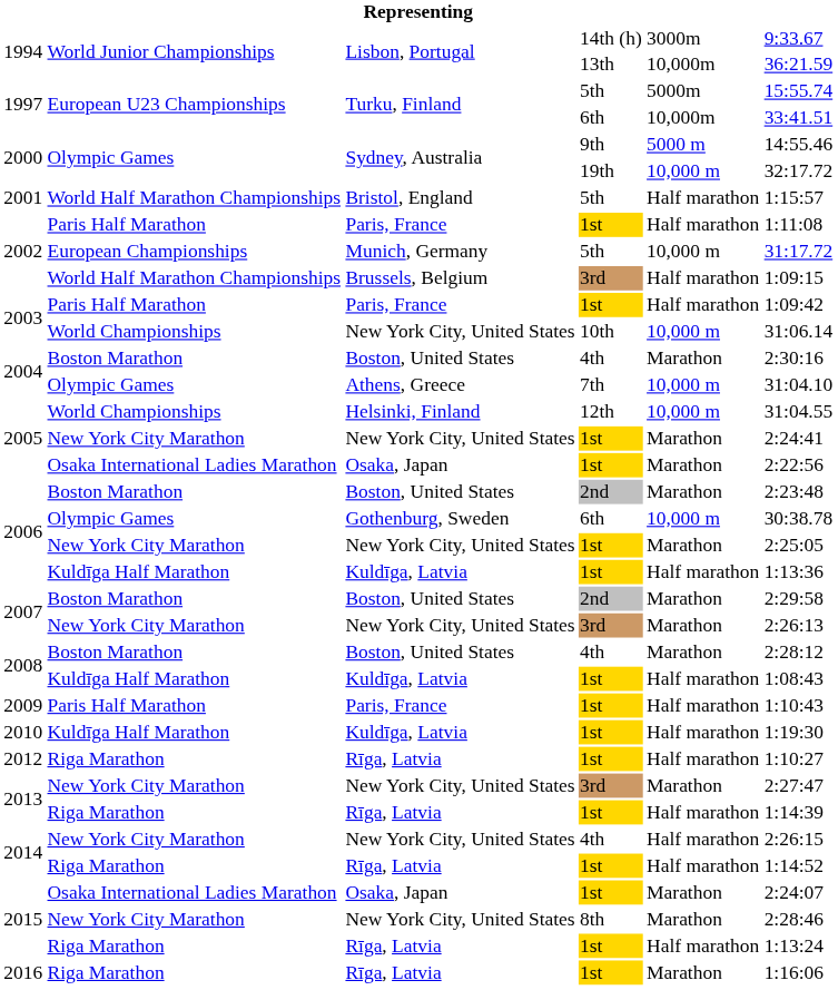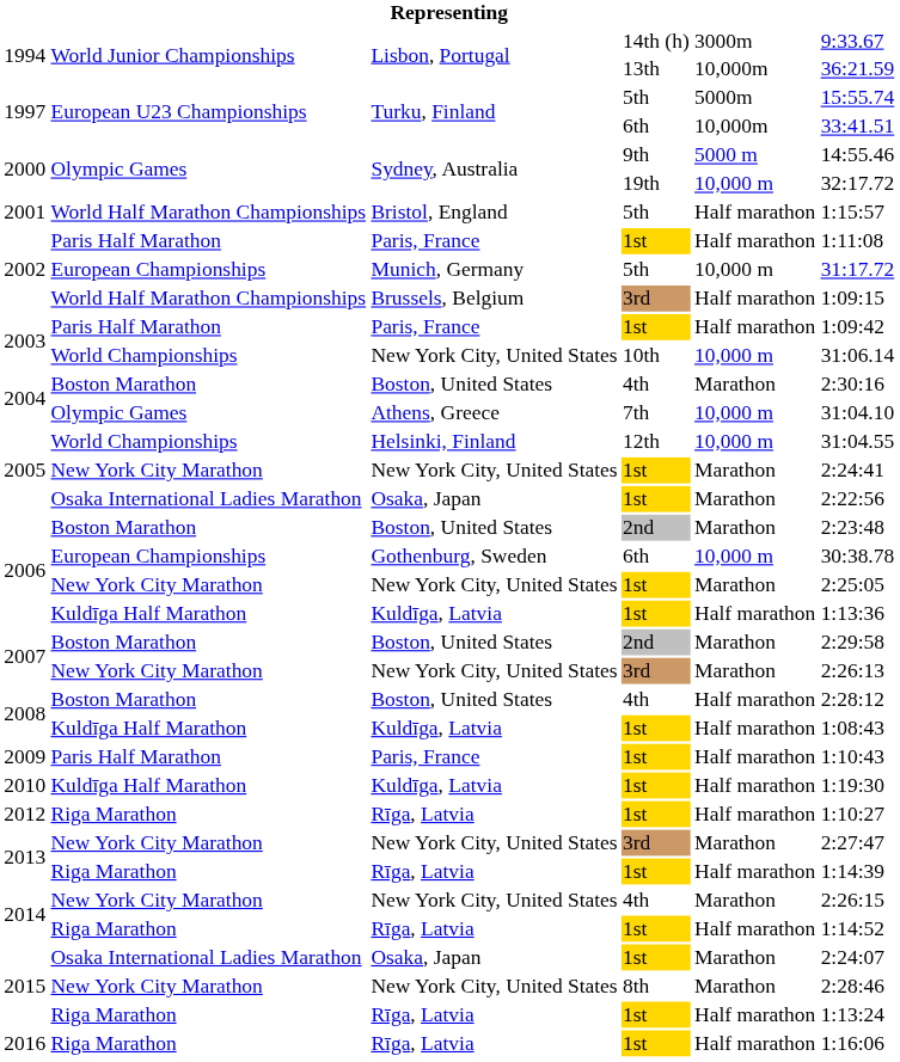2006 / 6th | column 2: Olympic Games -> European Championships
2008 / 4th | column 5: Marathon -> Half marathon
2014 / 4th | column 5: Half marathon -> Marathon
2016 | column 5: Marathon -> Half marathon
